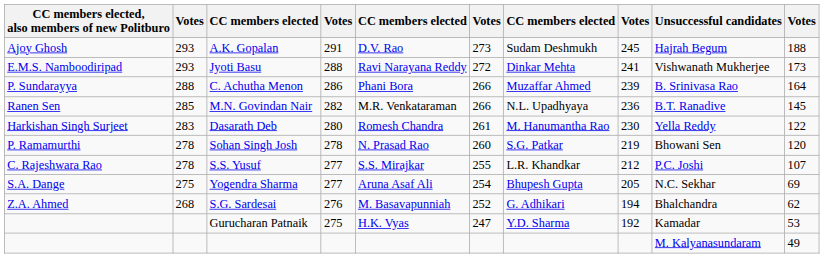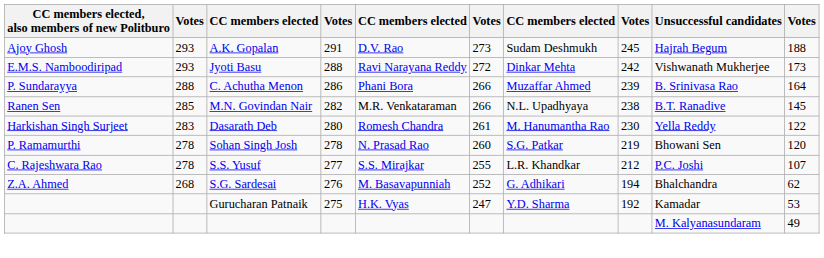Jyoti Basu | column 8: 241 -> 242
M.N. Govindan Nair | column 8: 236 -> 238
- row: S.A. Dange | 275 | Yogendra Sharma | 277 | Aruna Asaf Ali | 254 | Bhupesh Gupta | 205 | N.C. Sekhar | 69
